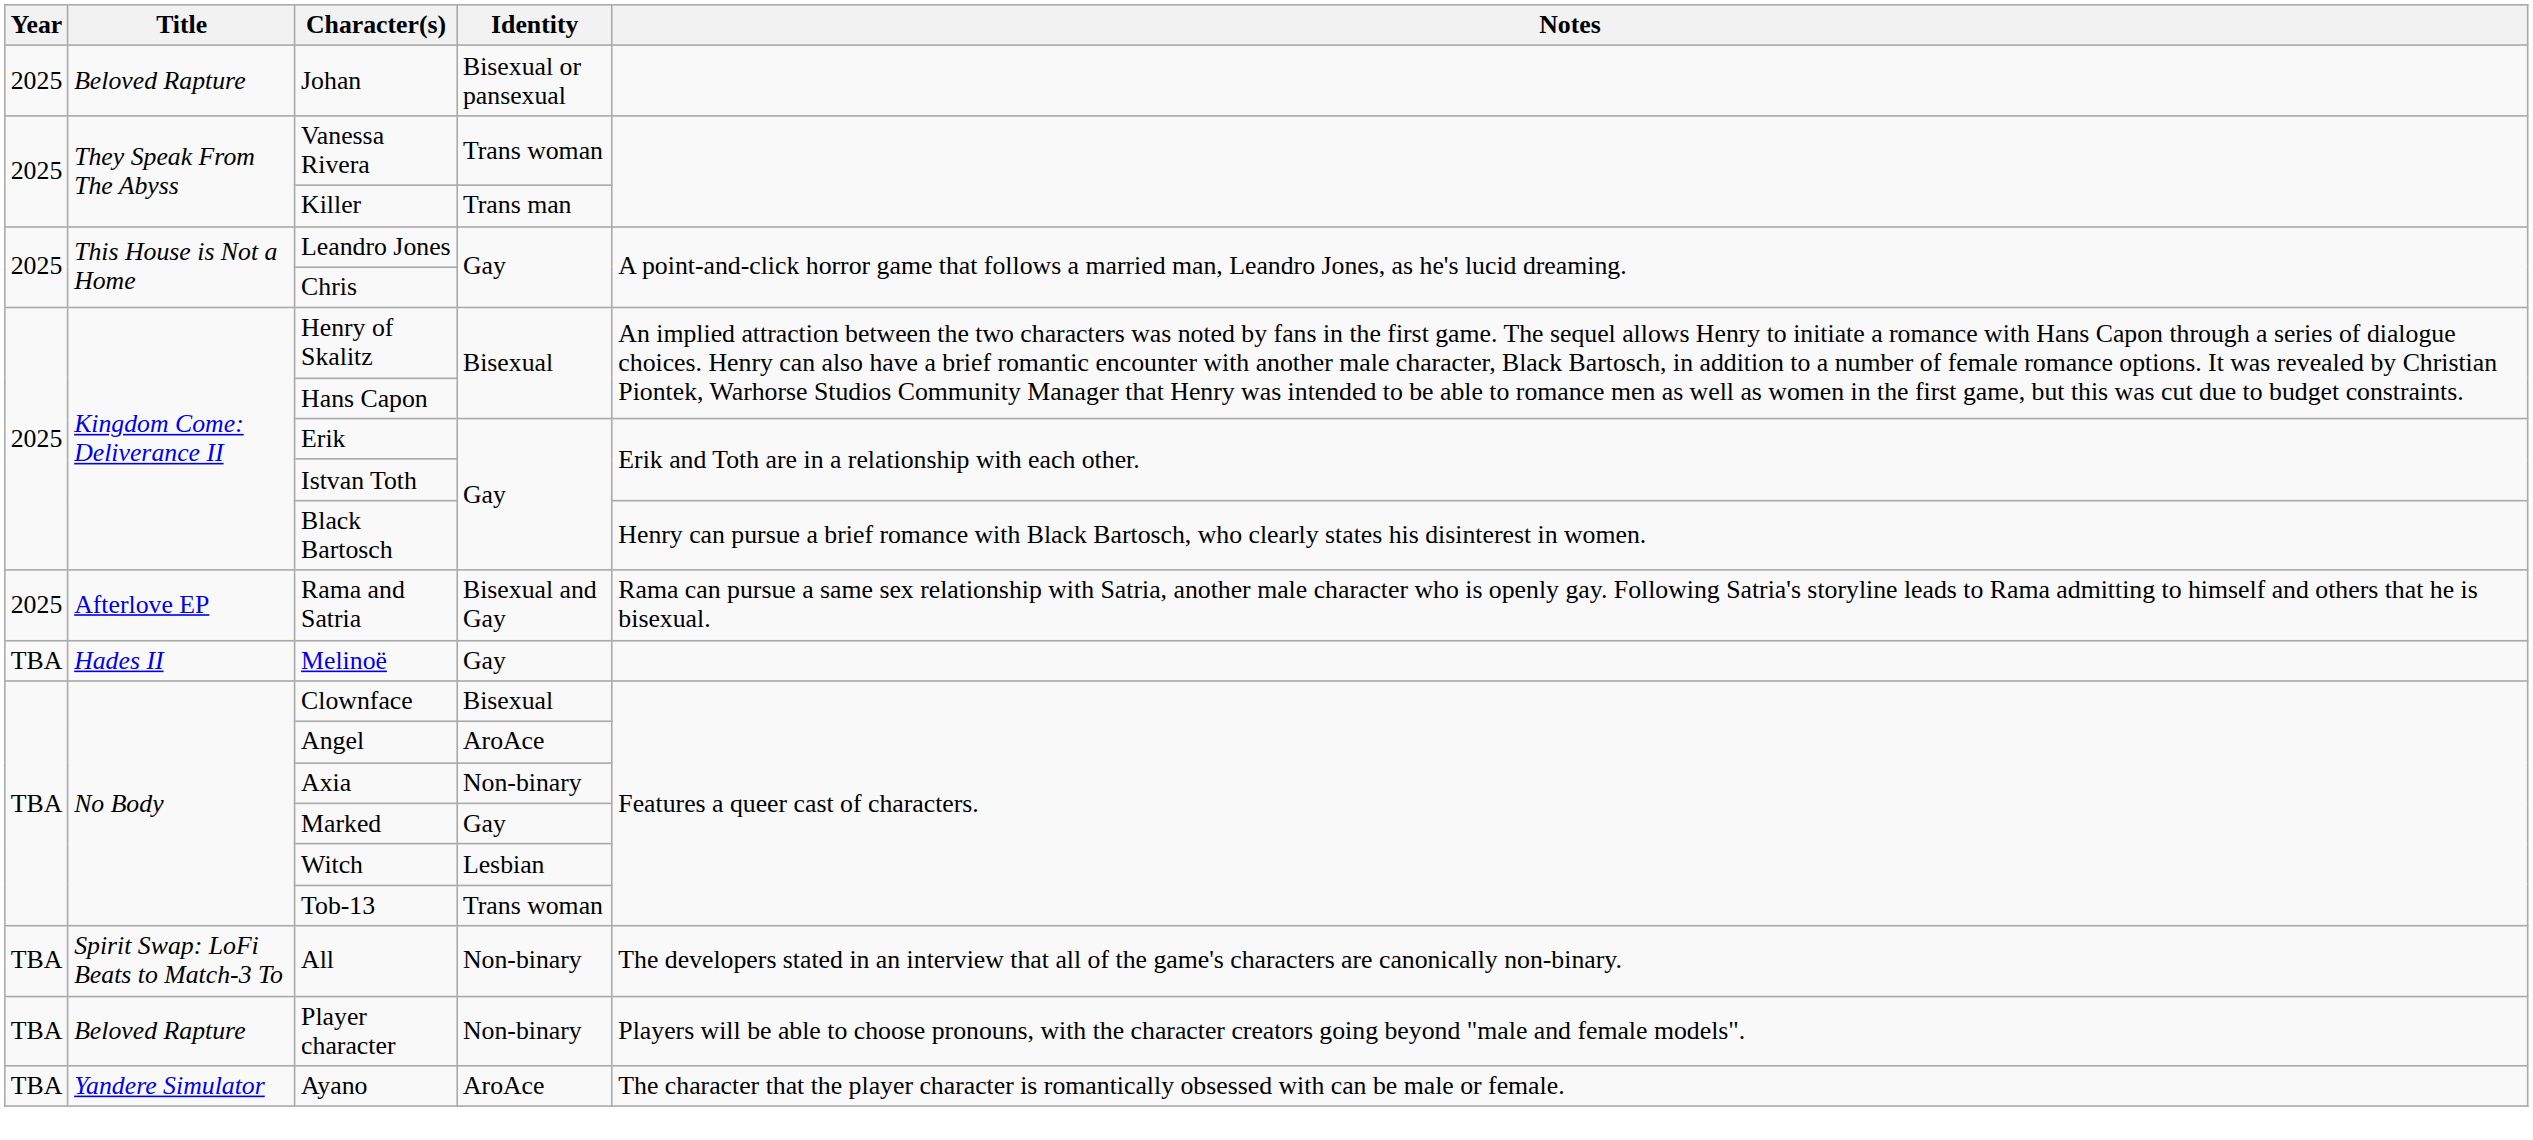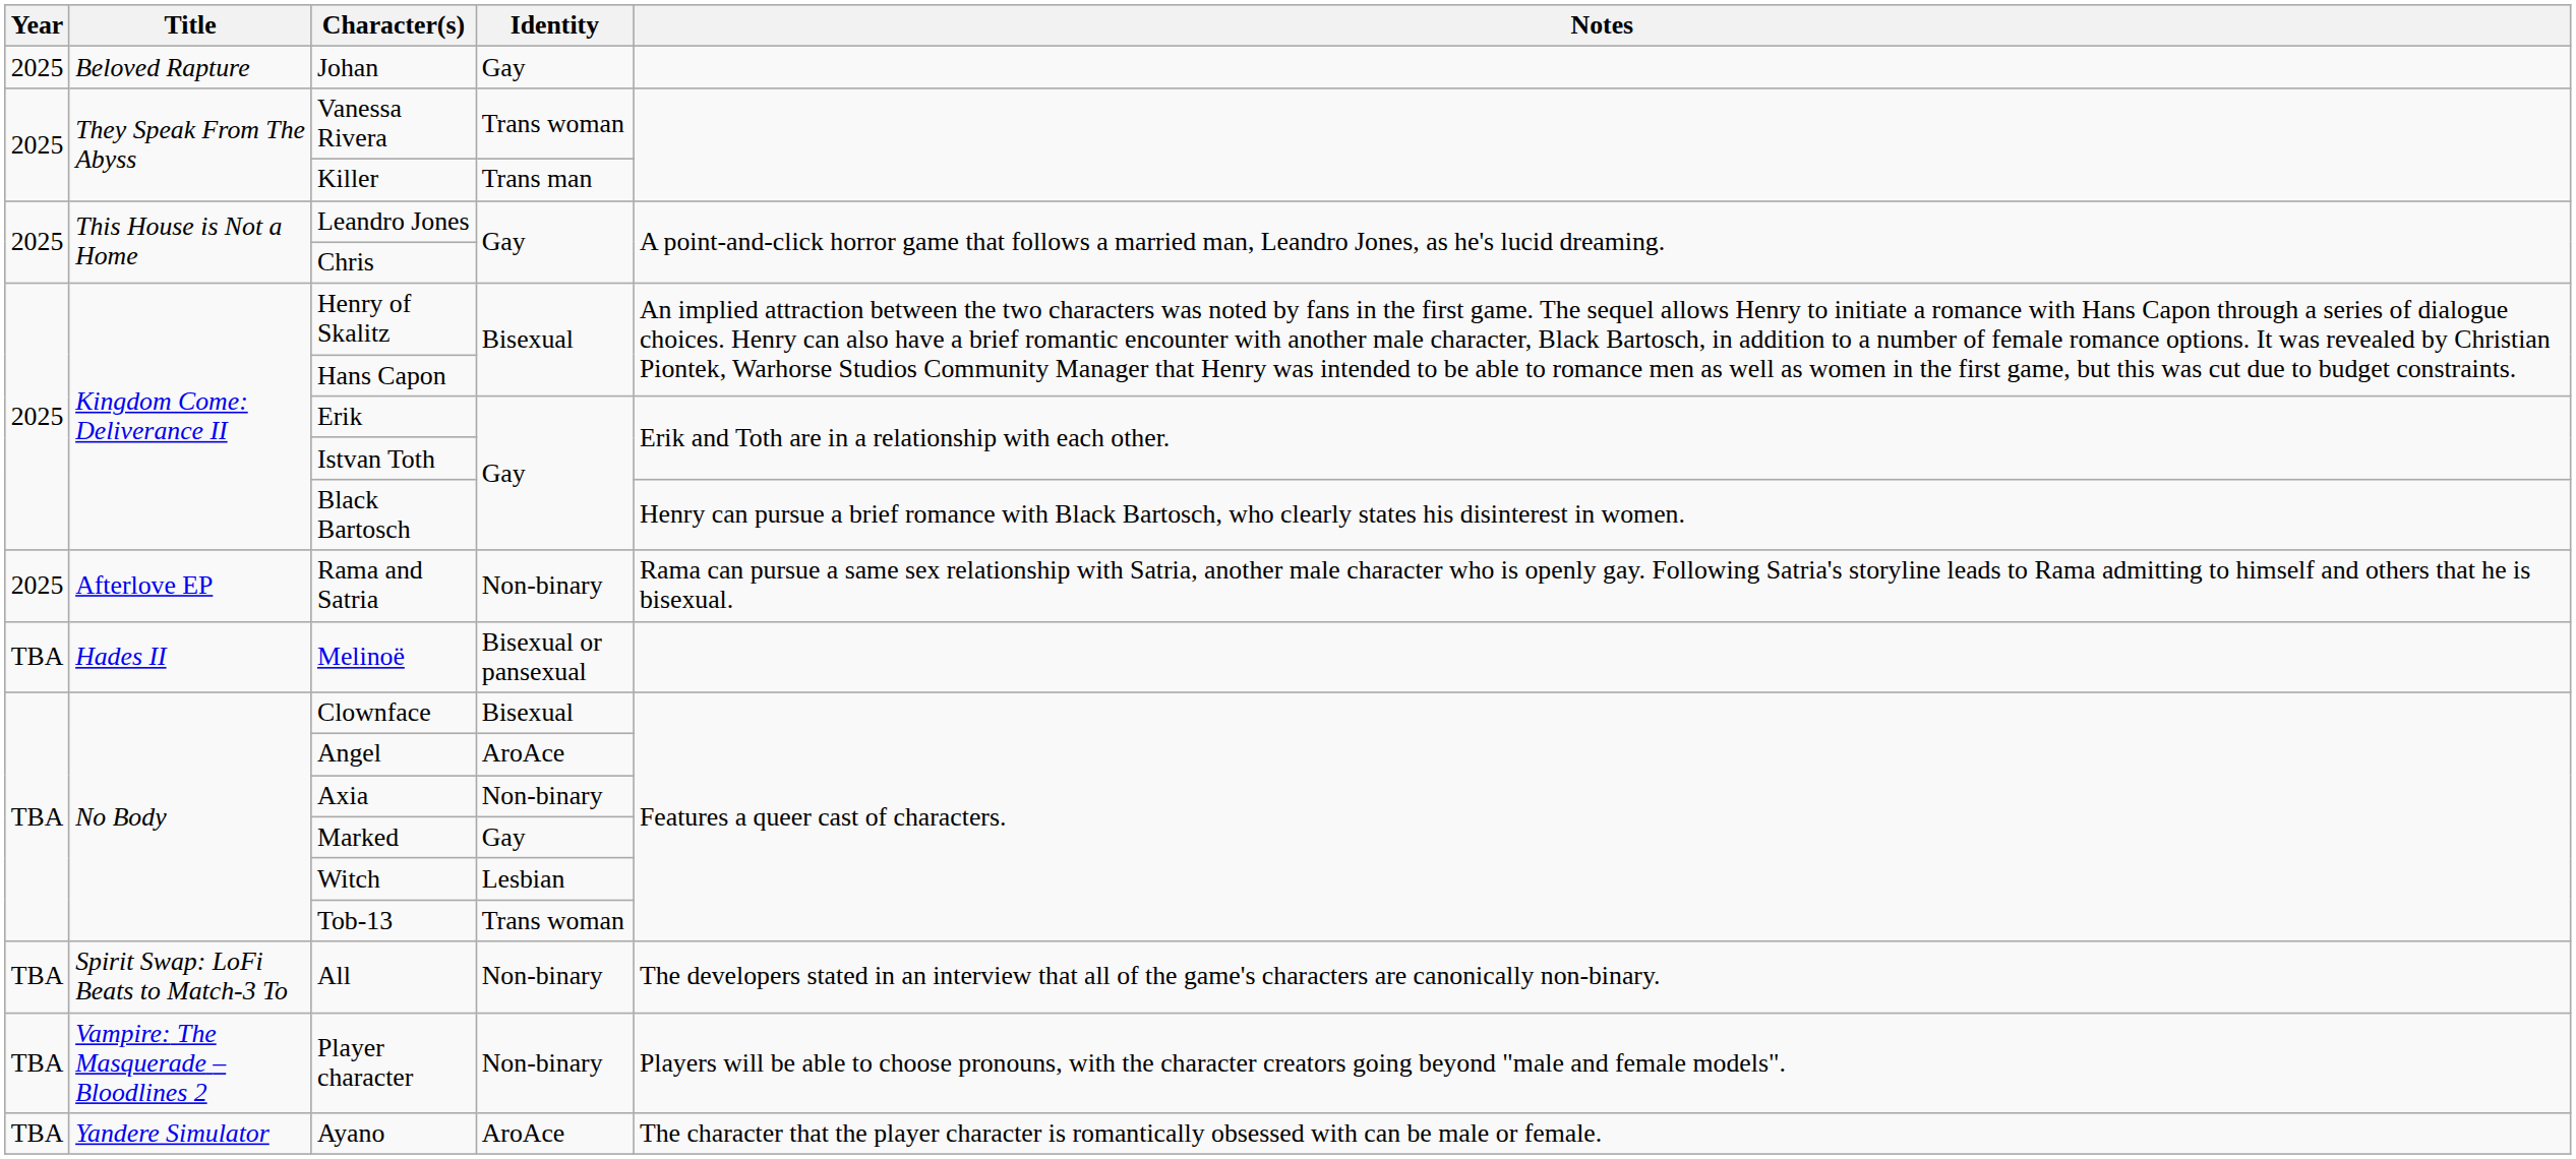Johan | Identity: Bisexual or pansexual -> Gay
Rama and Satria | Identity: Bisexual and Gay -> Non-binary
Melinoë | Identity: Gay -> Bisexual or pansexual
Player character | Title: Beloved Rapture -> Vampire: The Masquerade – Bloodlines 2
